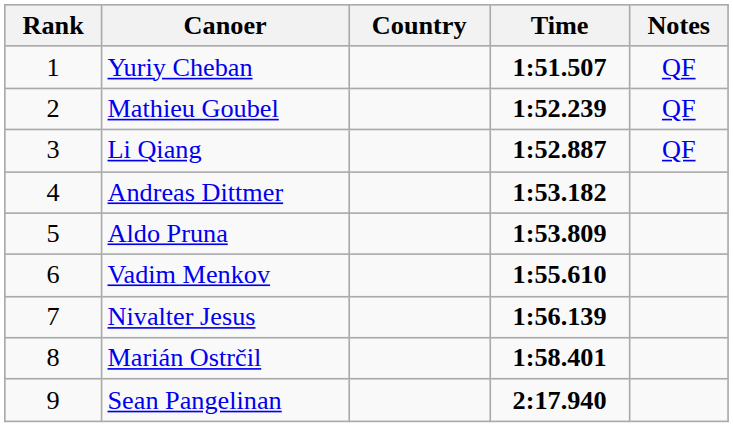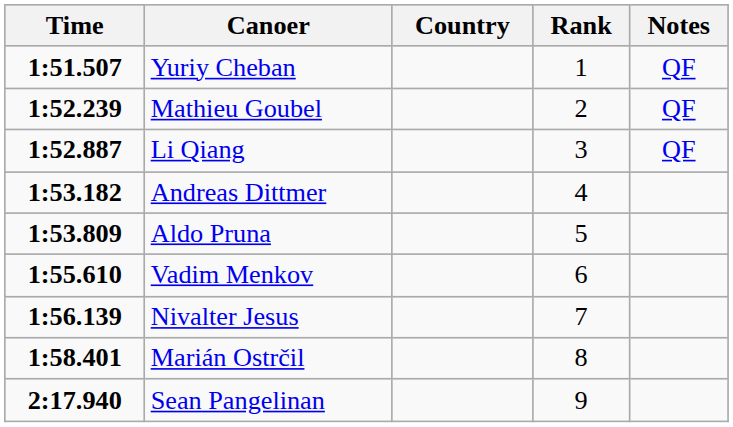columns swapped: Rank <-> Time
